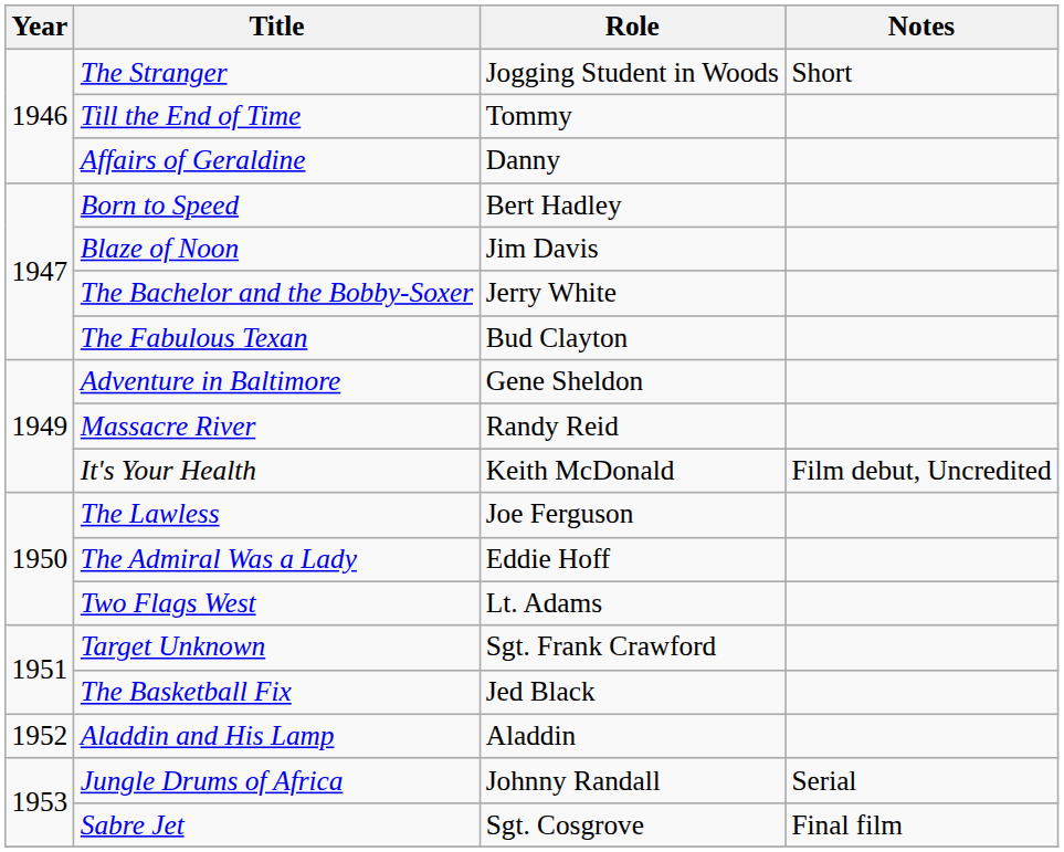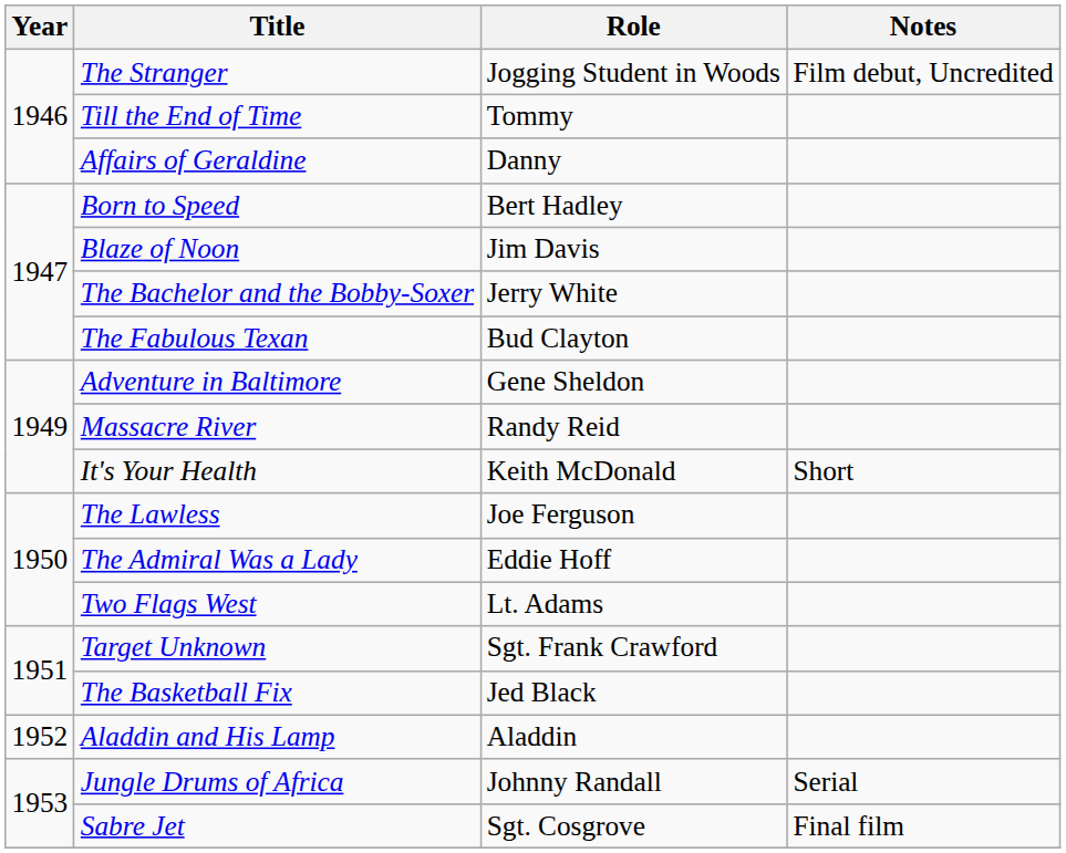The Stranger | Notes: Short -> Film debut, Uncredited
It's Your Health | Notes: Film debut, Uncredited -> Short
